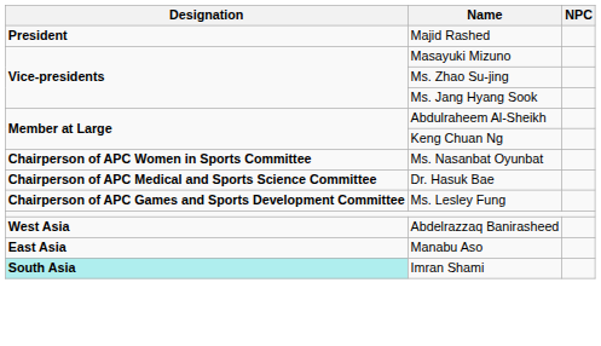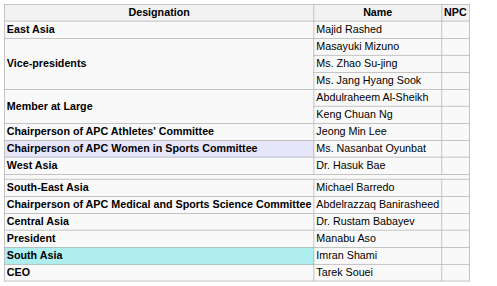Majid Rashed | Designation: President -> East Asia
+ row: Chairperson of APC Athletes' Committee | Jeong Min Lee
Ms. Nasanbat Oyunbat | Designation: no background -> lavender background
Dr. Hasuk Bae | Designation: Chairperson of APC Medical and Sports Science Committee -> West Asia
- row: Chairperson of APC Games and Sports Development Committee | Ms. Lesley Fung
+ row: South-East Asia | Michael Barredo
Abdelrazzaq Banirasheed | Designation: West Asia -> Chairperson of APC Medical and Sports Science Committee
+ row: Central Asia | Dr. Rustam Babayev
Manabu Aso | Designation: East Asia -> President
+ row: CEO | Tarek Souei
